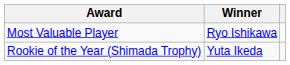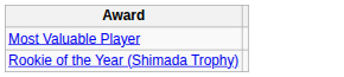- column: Winner | Ryo Ishikawa | Yuta Ikeda
